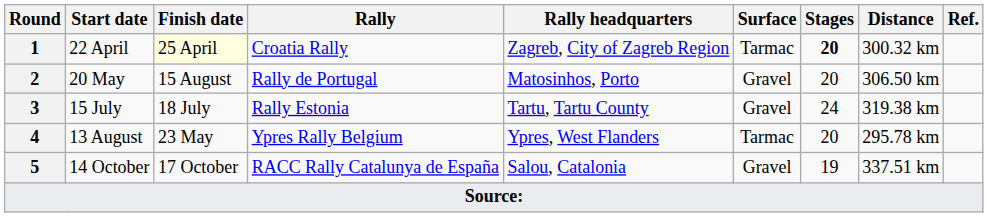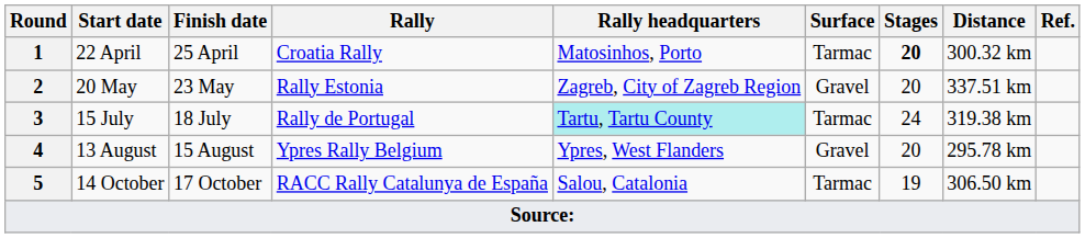22 April | Finish date: lightyellow background -> no background
22 April | Rally headquarters: Zagreb, City of Zagreb Region -> Matosinhos, Porto
20 May | Finish date: 15 August -> 23 May
20 May | Rally: Rally de Portugal -> Rally Estonia
20 May | Rally headquarters: Matosinhos, Porto -> Zagreb, City of Zagreb Region
20 May | Distance: 306.50 km -> 337.51 km
15 July | Rally: Rally Estonia -> Rally de Portugal
15 July | Rally headquarters: no background -> paleturquoise background
15 July | Surface: Gravel -> Tarmac
13 August | Finish date: 23 May -> 15 August
13 August | Surface: Tarmac -> Gravel
14 October | Surface: Gravel -> Tarmac
14 October | Distance: 337.51 km -> 306.50 km
